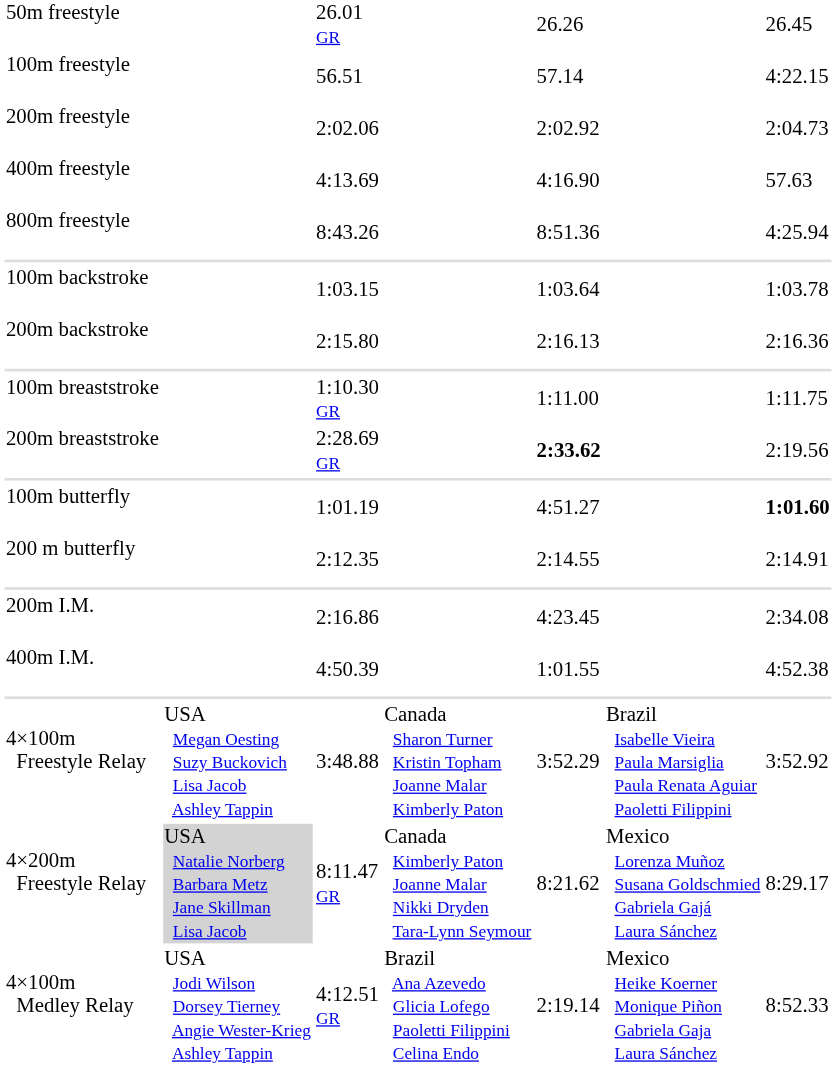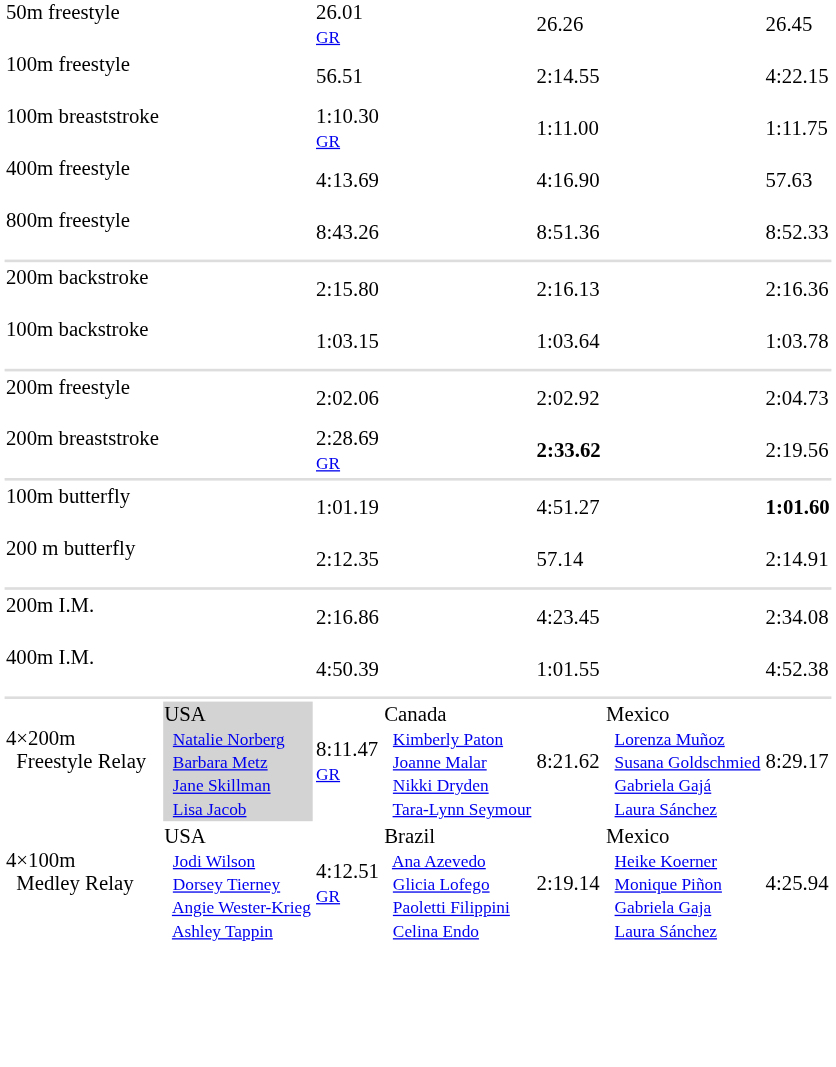100m freestyle | column 5: 57.14 -> 2:14.55
rows swapped: 200m freestyle <-> 100m breaststroke
800m freestyle | column 7: 4:25.94 -> 8:52.33
rows swapped: 100m backstroke <-> 200m backstroke
200 m butterfly | column 5: 2:14.55 -> 57.14
- row: 4×100m Freestyle Relay | USA Megan Oesting Suzy Buckovich Lisa Jacob Ashley Tappin | 3:48.88 | Canada Sharon Turner Kristin Topham Joanne Malar Kimberly Paton | 3:52.29 | Brazil Isabelle Vieira Paula Marsiglia Paula Renata Aguiar Paoletti Filippini | 3:52.92
4×100m Medley Relay | column 7: 8:52.33 -> 4:25.94
